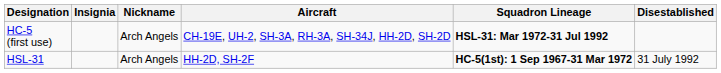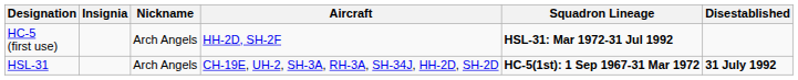HC-5 (first use) | Aircraft: CH-19E, UH-2, SH-3A, RH-3A, SH-34J, HH-2D, SH-2D -> HH-2D, SH-2F
HSL-31 | Aircraft: HH-2D, SH-2F -> CH-19E, UH-2, SH-3A, RH-3A, SH-34J, HH-2D, SH-2D
HSL-31 | Disestablished: normal -> bold
